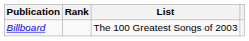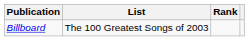columns swapped: List <-> Rank
